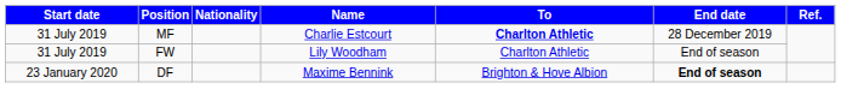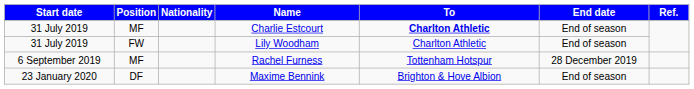Charlie Estcourt | End date: 28 December 2019 -> End of season
+ row: 6 September 2019 | MF | Rachel Furness | Tottenham Hotspur | 28 December 2019
Maxime Bennink | End date: bold -> normal
